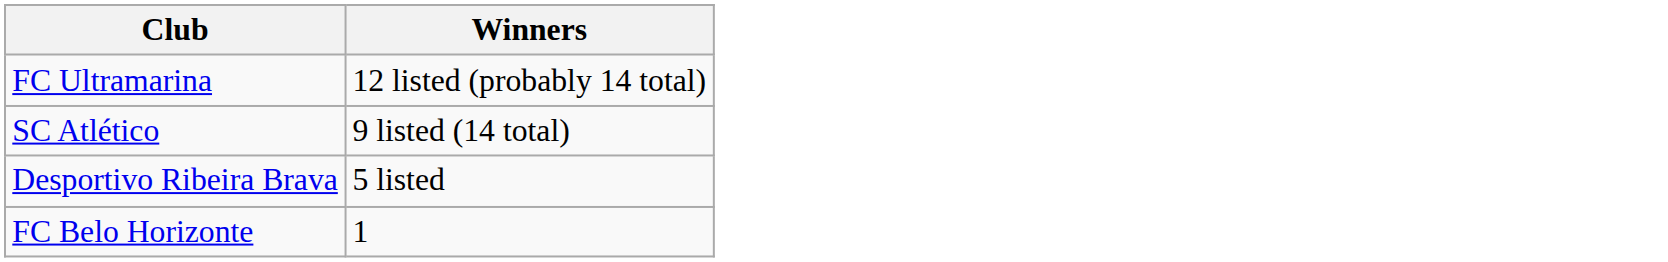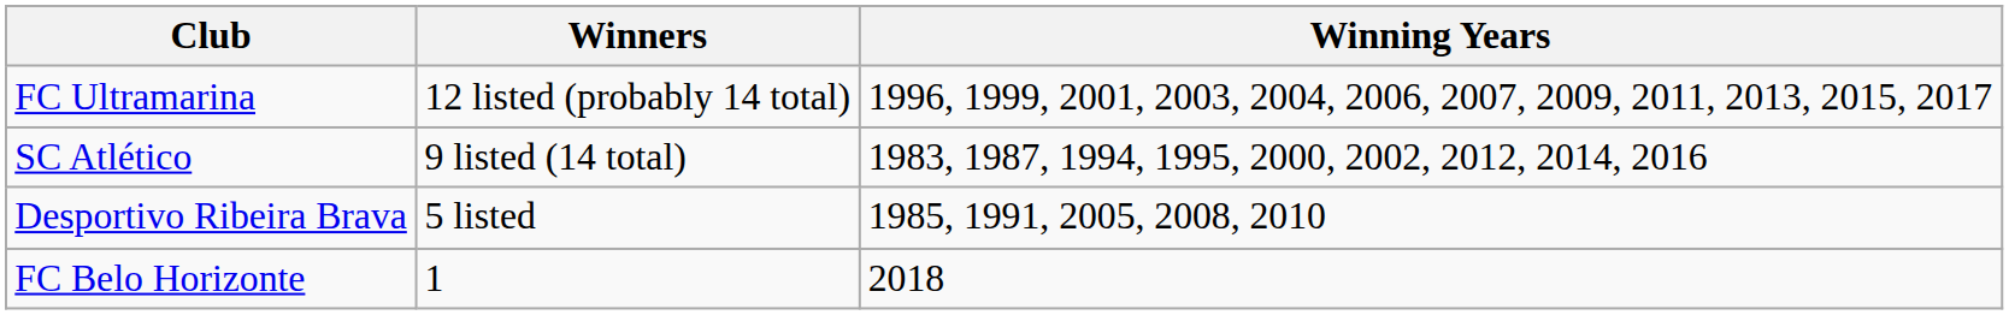+ column: Winning Years | 1996, 1999, 2001, 2003, 2004, 2006, 2007, 2009, 2011, 2013, 2015, 2017 | 1983, 1987, 1994, 1995, 2000, 2002, 2012, 2014, 2016 | 1985, 1991, 2005, 2008, 2010 | 2018
